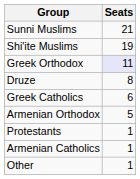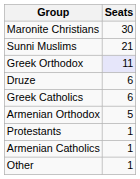+ row: Maronite Christians | 30
- row: Shi'ite Muslims | 19
Druze | Seats: 8 -> 6
